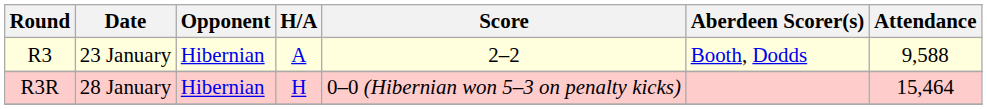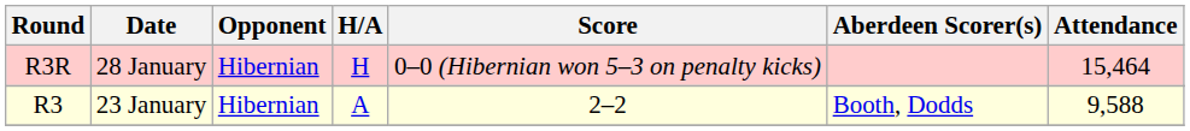rows swapped: R3 <-> R3R
